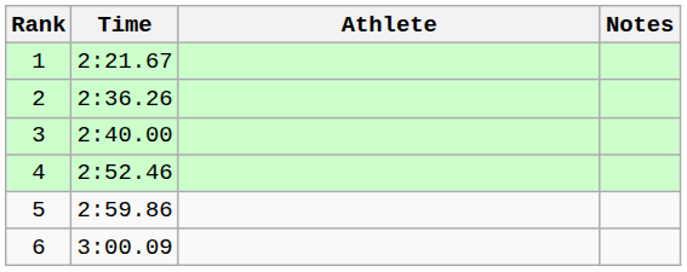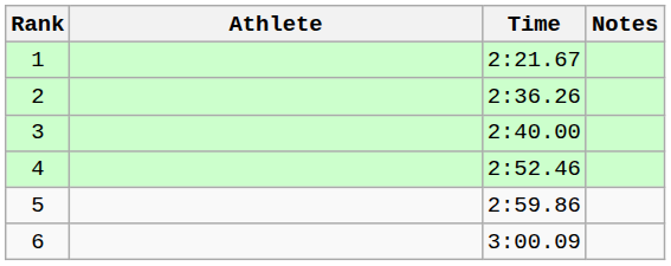columns swapped: Athlete <-> Time
